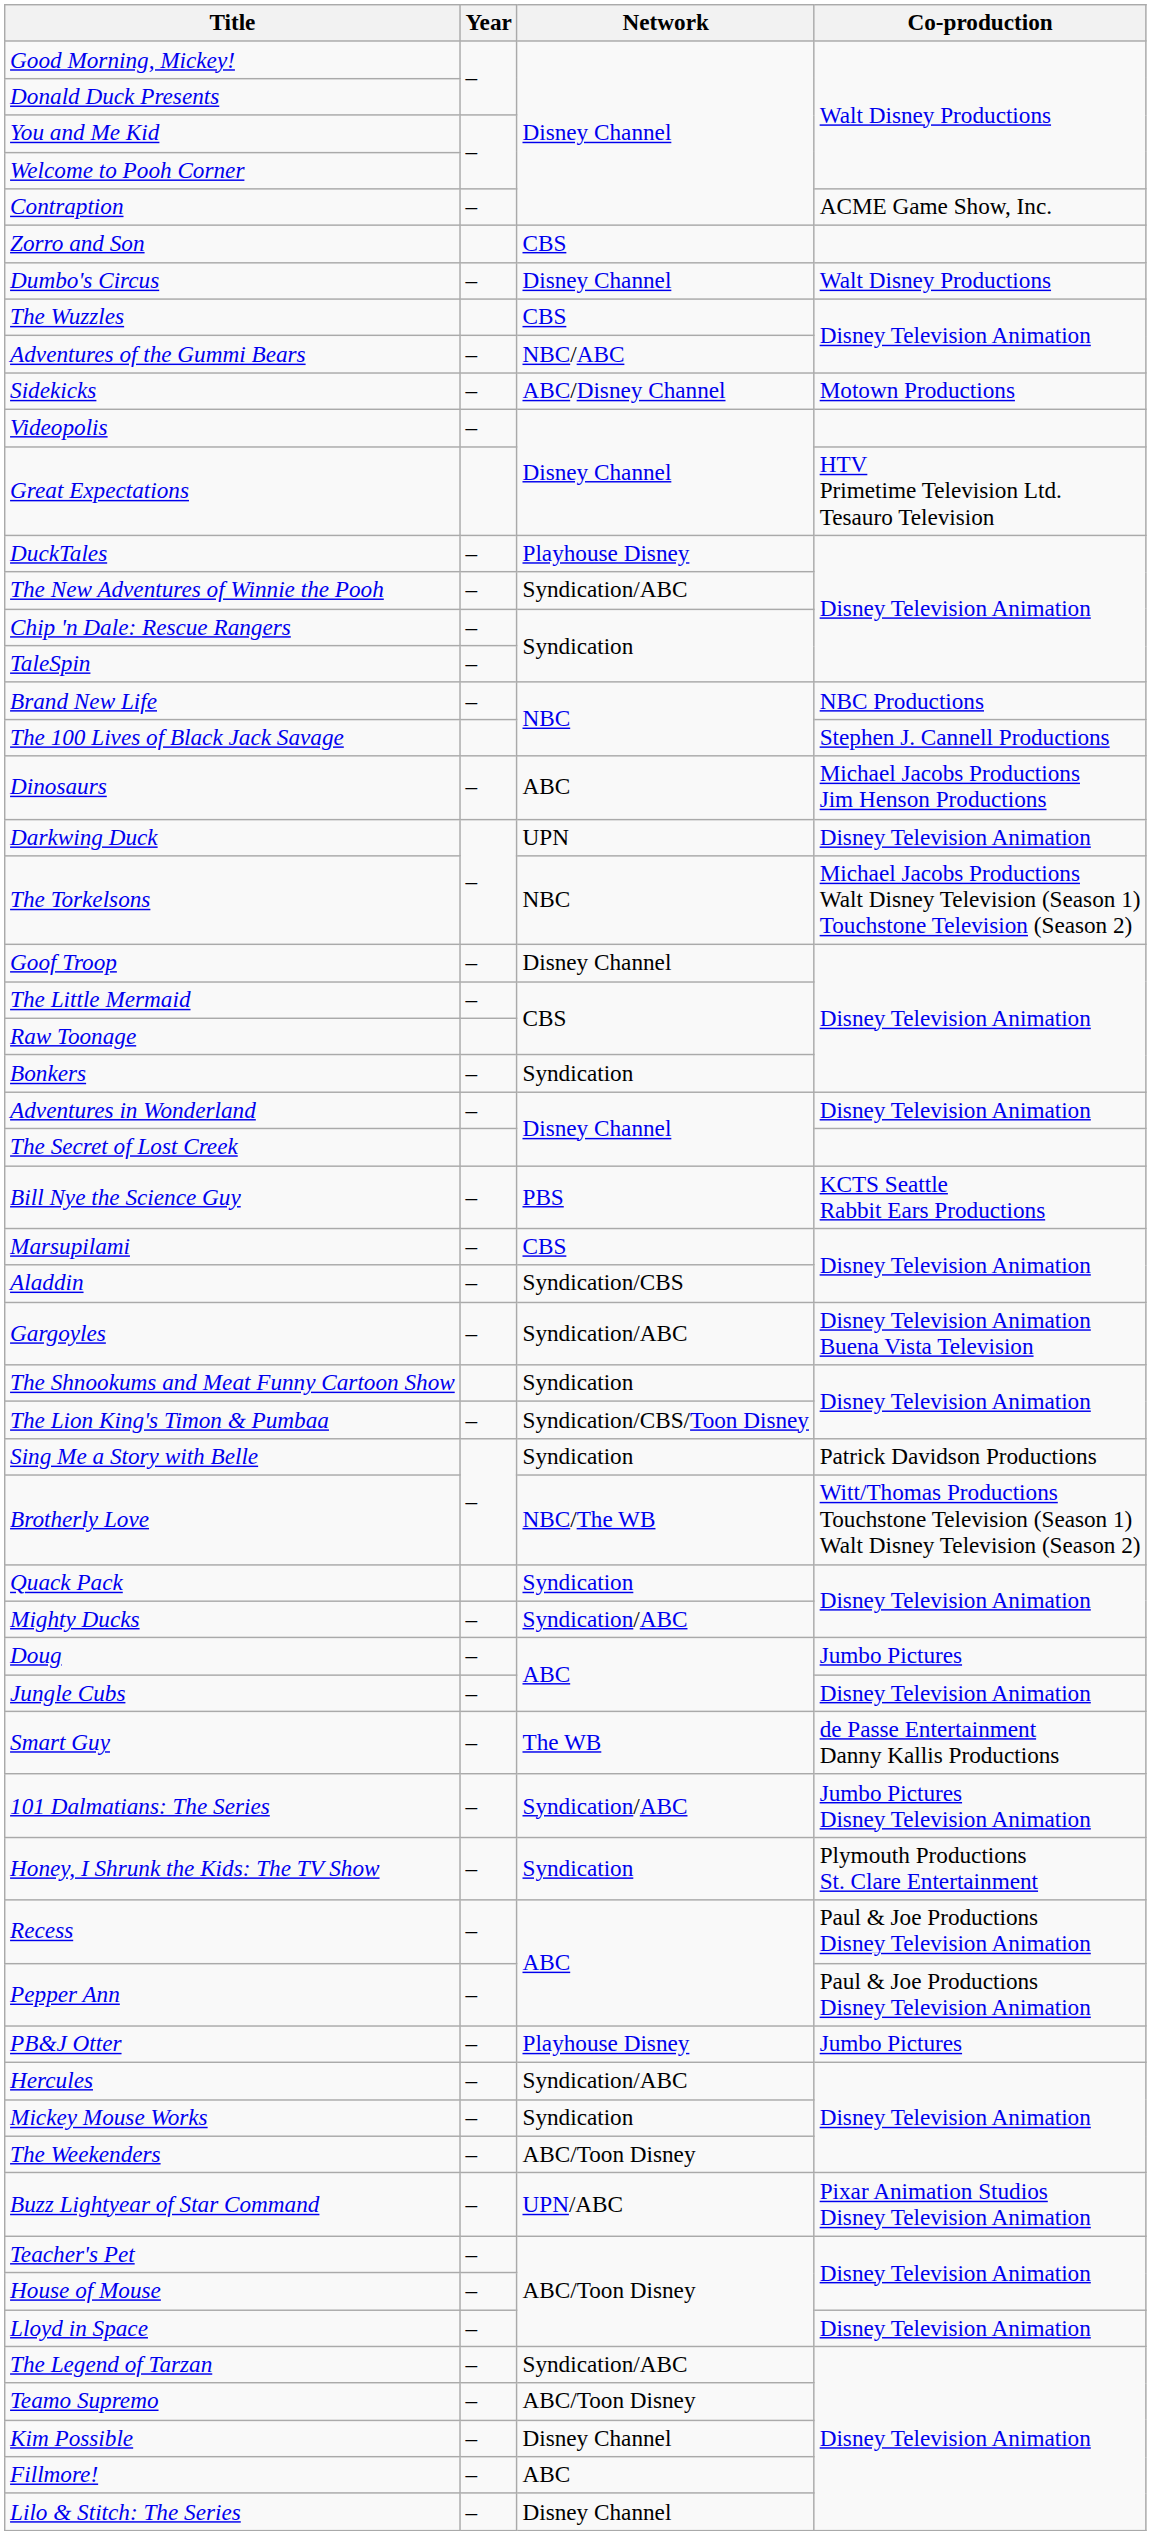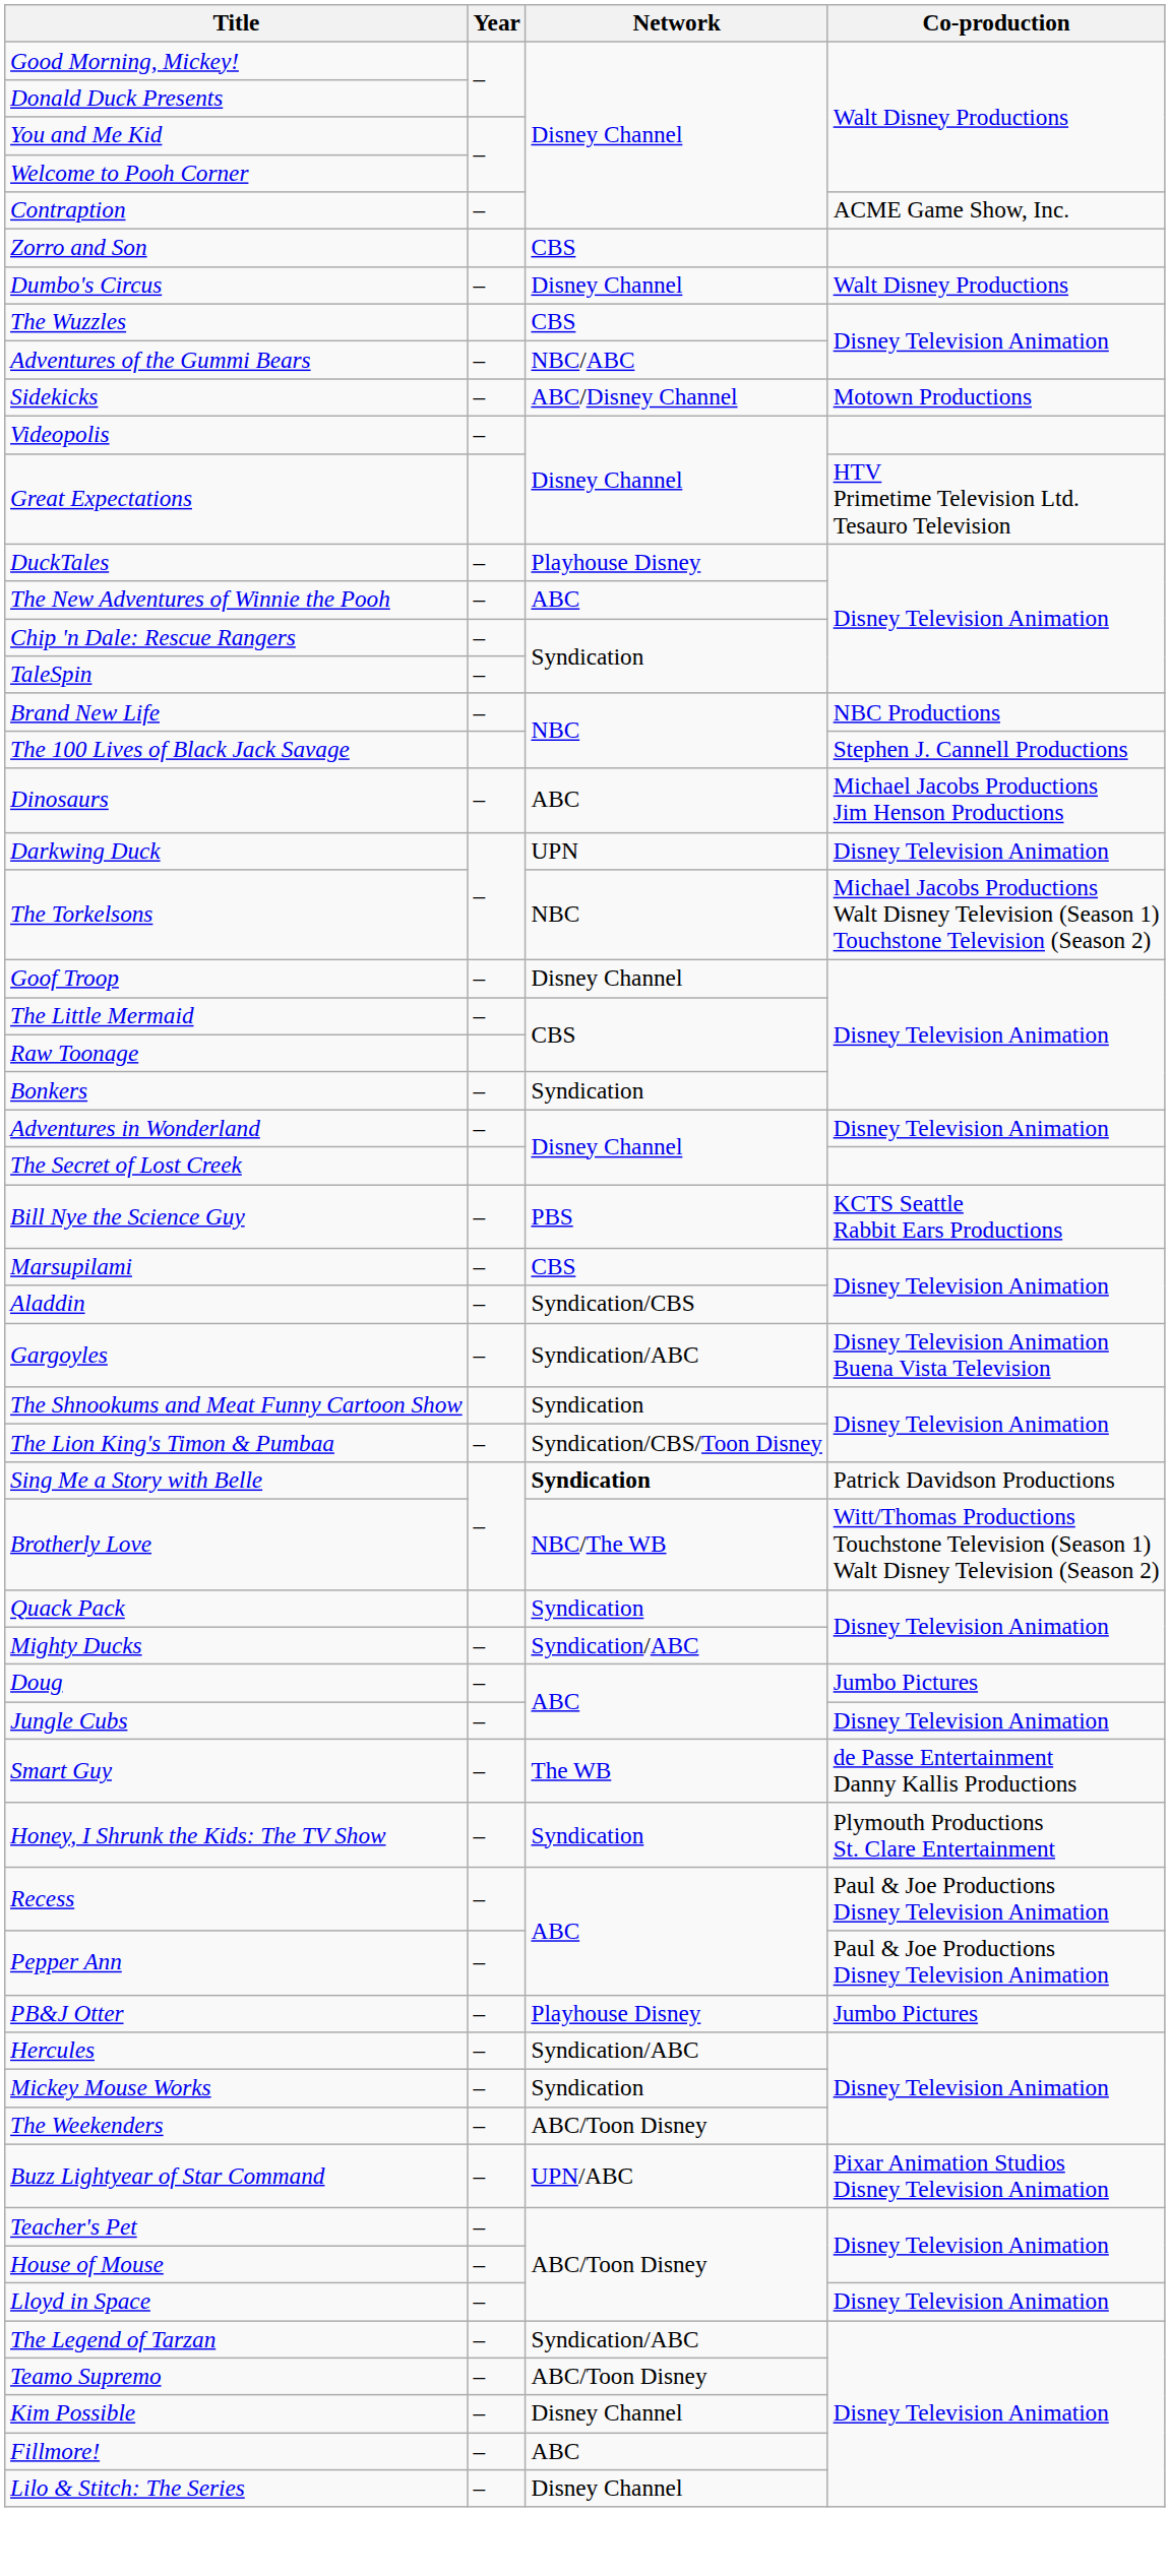The New Adventures of Winnie the Pooh | Network: Syndication/ABC -> ABC
Sing Me a Story with Belle | Network: normal -> bold
- row: 101 Dalmatians: The Series | – | Syndication/ABC | Jumbo Pictures Disney Television Animation
